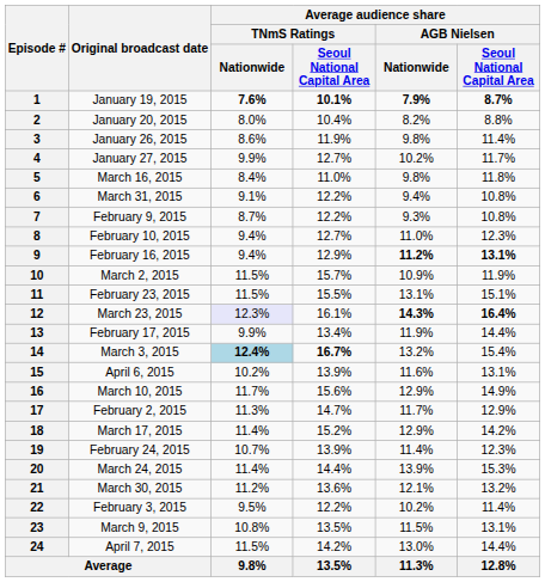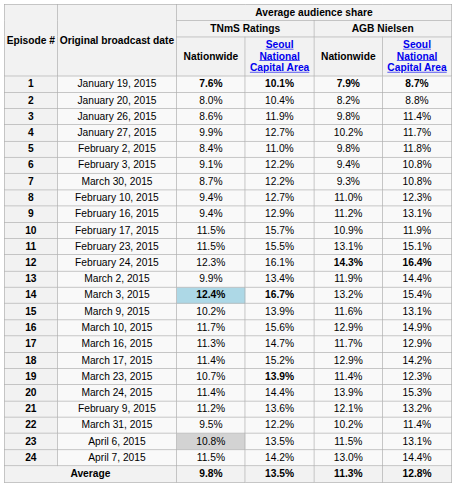5 | Original broadcast date: March 16, 2015 -> February 2, 2015
6 | Original broadcast date: March 31, 2015 -> February 3, 2015
7 | Original broadcast date: February 9, 2015 -> March 30, 2015
9 | Average audience share / AGB Nielsen / Nationwide: bold -> normal
9 | column 6: bold -> normal
10 | Original broadcast date: March 2, 2015 -> February 17, 2015
12 | Original broadcast date: March 23, 2015 -> February 24, 2015
12 | Average audience share / TNmS Ratings / Nationwide: lavender background -> no background
13 | Original broadcast date: February 17, 2015 -> March 2, 2015
15 | Original broadcast date: April 6, 2015 -> March 9, 2015
17 | Original broadcast date: February 2, 2015 -> March 16, 2015
19 | Original broadcast date: February 24, 2015 -> March 23, 2015
19 | column 4: normal -> bold
21 | Original broadcast date: March 30, 2015 -> February 9, 2015
22 | Original broadcast date: February 3, 2015 -> March 31, 2015
23 | Original broadcast date: March 9, 2015 -> April 6, 2015
23 | Average audience share / TNmS Ratings / Nationwide: no background -> lightgrey background
